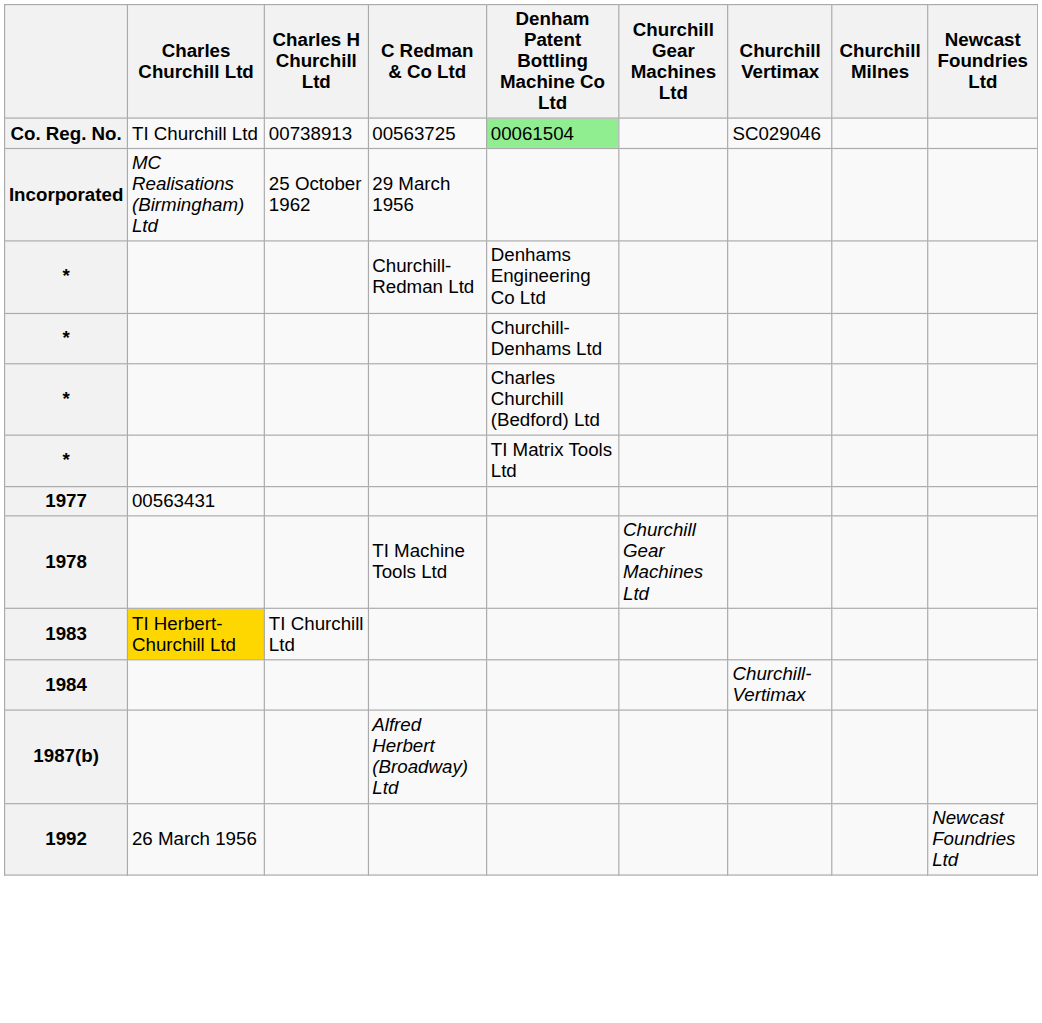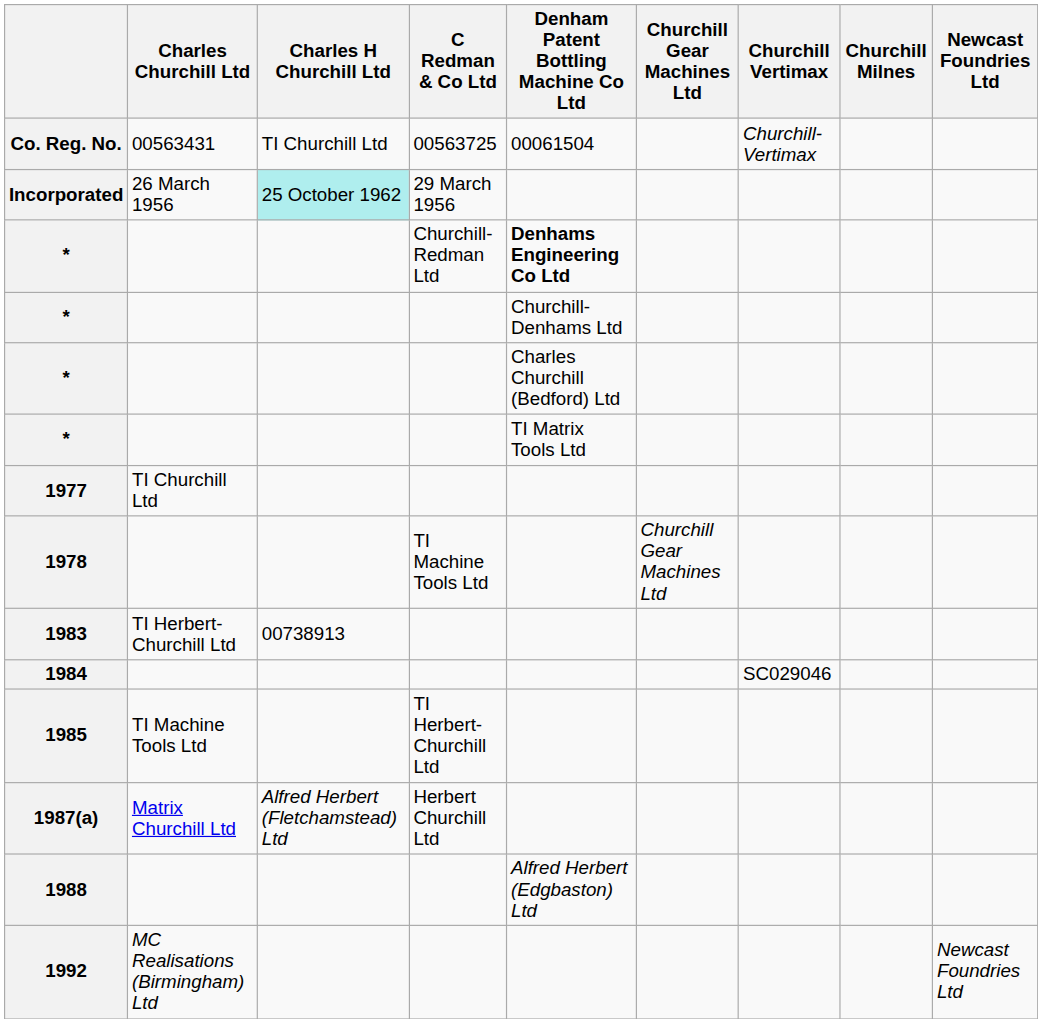Co. Reg. No. | Charles Churchill Ltd: TI Churchill Ltd -> 00563431
Co. Reg. No. | Charles H Churchill Ltd: 00738913 -> TI Churchill Ltd
Co. Reg. No. | Denham Patent Bottling Machine Co Ltd: lightgreen background -> no background
Co. Reg. No. | Churchill Vertimax: SC029046 -> Churchill-Vertimax
Incorporated | Charles Churchill Ltd: MC Realisations (Birmingham) Ltd -> 26 March 1956
Incorporated | Charles H Churchill Ltd: no background -> paleturquoise background
* / Churchill-Redman Ltd | Denham Patent Bottling Machine Co Ltd: normal -> bold
1977 | Charles Churchill Ltd: 00563431 -> TI Churchill Ltd
1983 | Charles Churchill Ltd: gold background -> no background
1983 | Charles H Churchill Ltd: TI Churchill Ltd -> 00738913
1984 | Churchill Vertimax: Churchill-Vertimax -> SC029046
+ row: 1985 | TI Machine Tools Ltd | TI Herbert-Churchill Ltd
+ row: 1987(a) | Matrix Churchill Ltd | Alfred Herbert (Fletchamstead) Ltd | Herbert Churchill Ltd
- row: 1987(b) | Alfred Herbert (Broadway) Ltd
+ row: 1988 | Alfred Herbert (Edgbaston) Ltd
1992 | Charles Churchill Ltd: 26 March 1956 -> MC Realisations (Birmingham) Ltd
